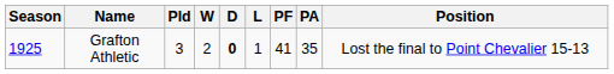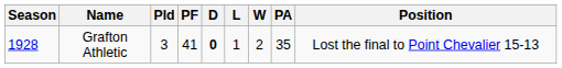columns swapped: W <-> PF
Grafton Athletic | Season: 1925 -> 1928
